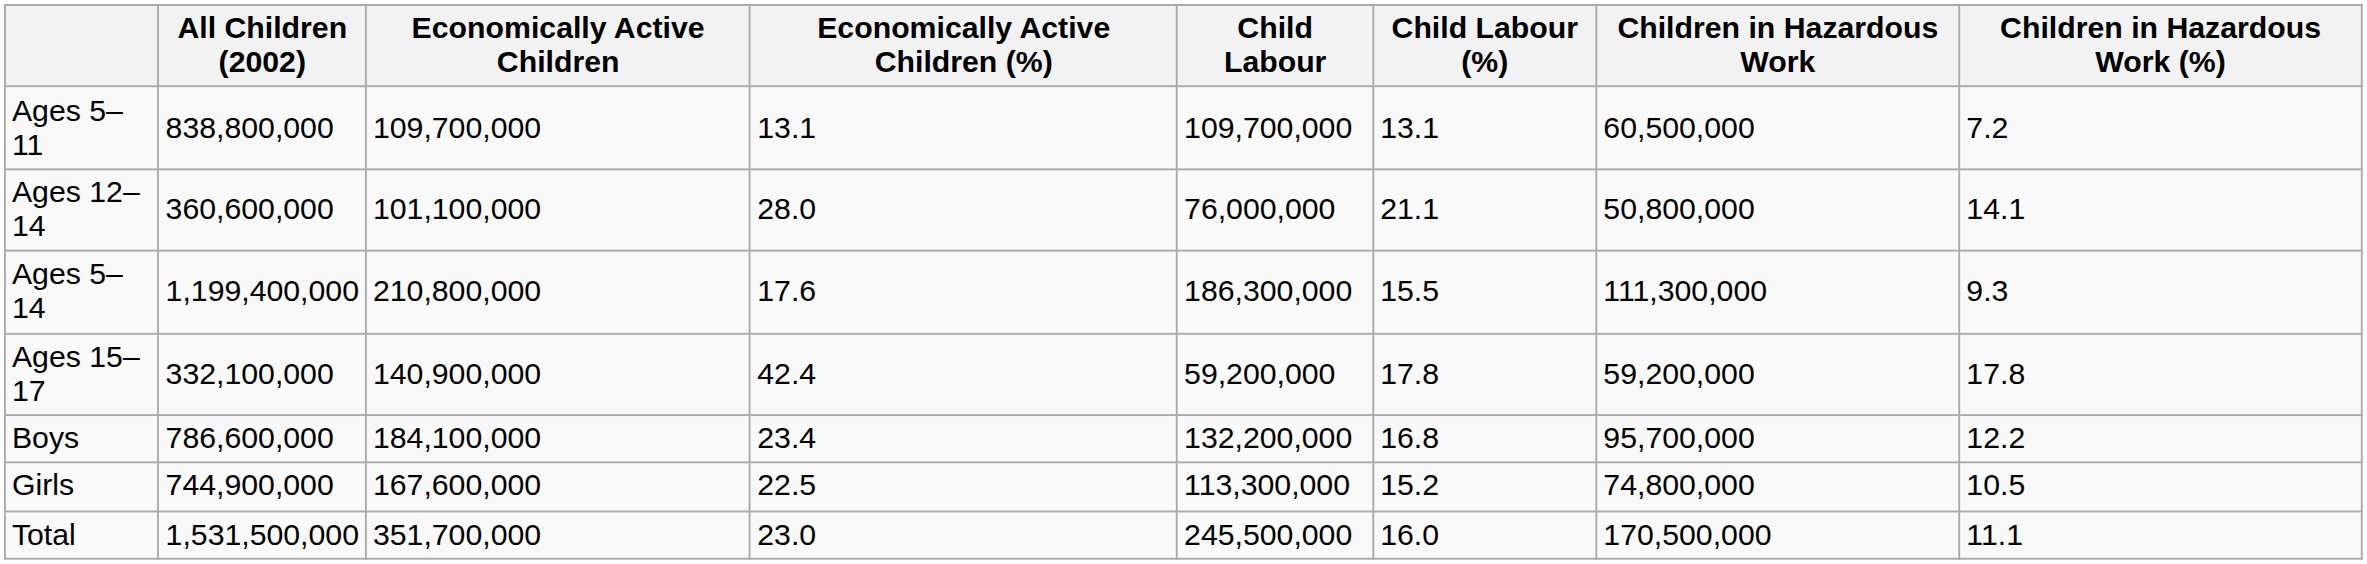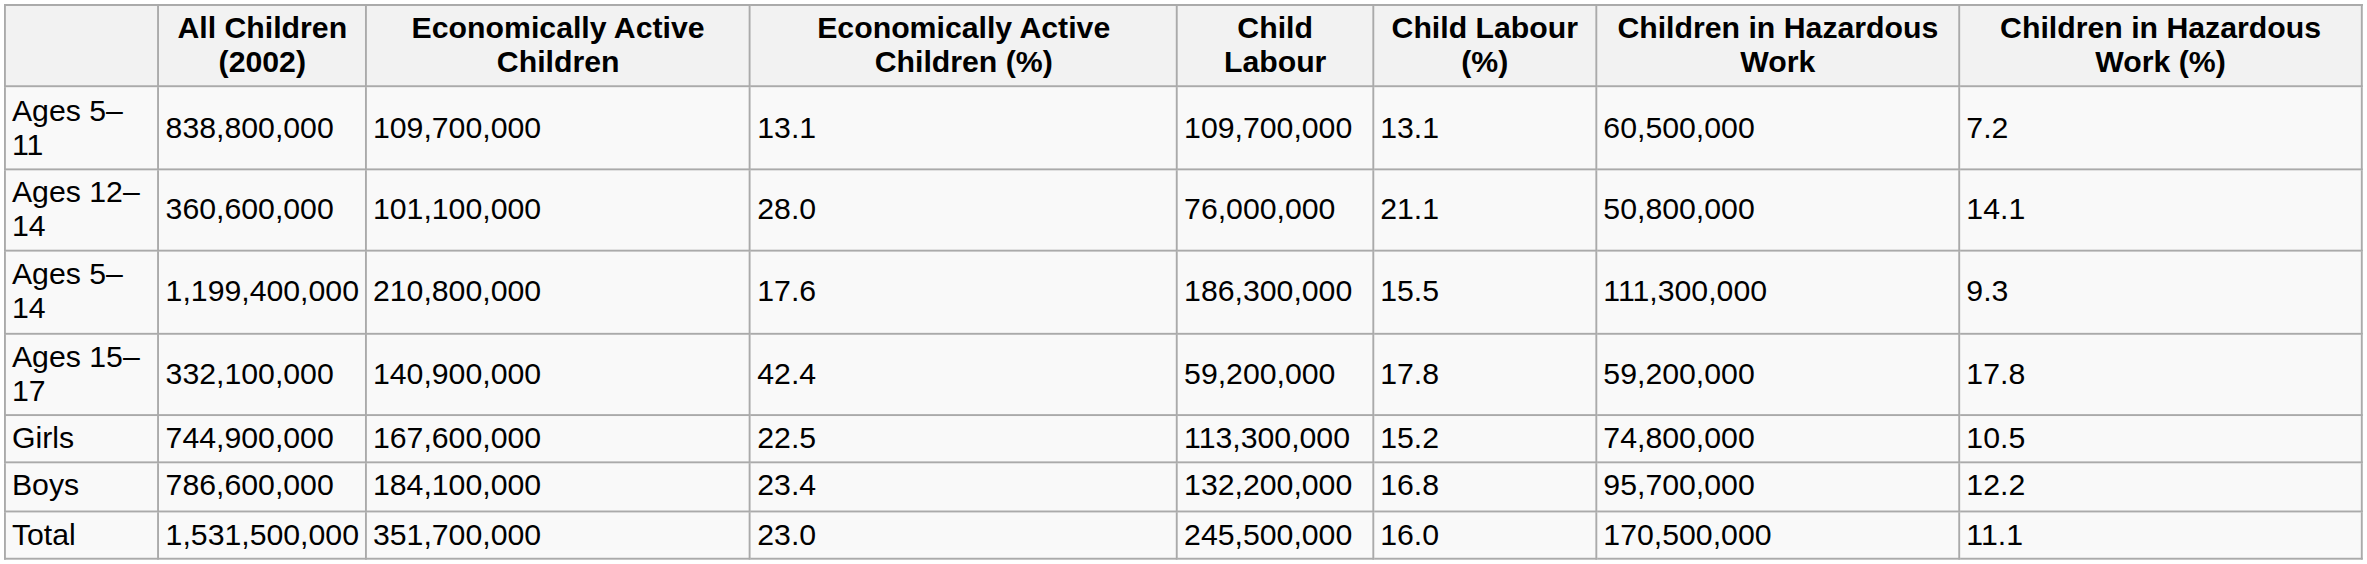rows swapped: Boys <-> Girls
